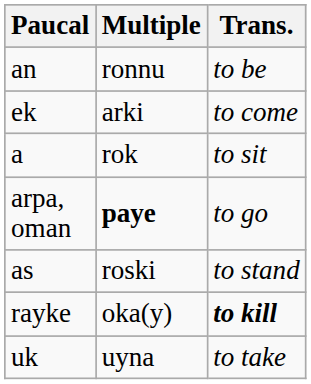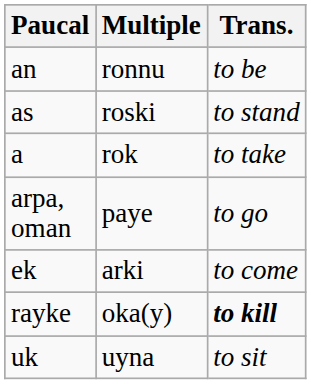rows swapped: as <-> ek
a | Trans.: to sit -> to take
arpa, oman | Multiple: bold -> normal
uk | Trans.: to take -> to sit
